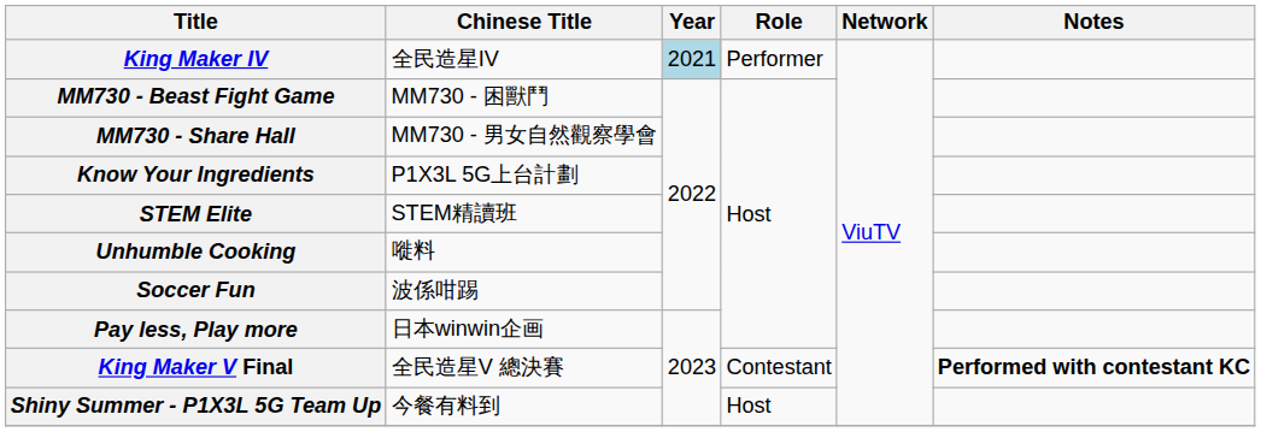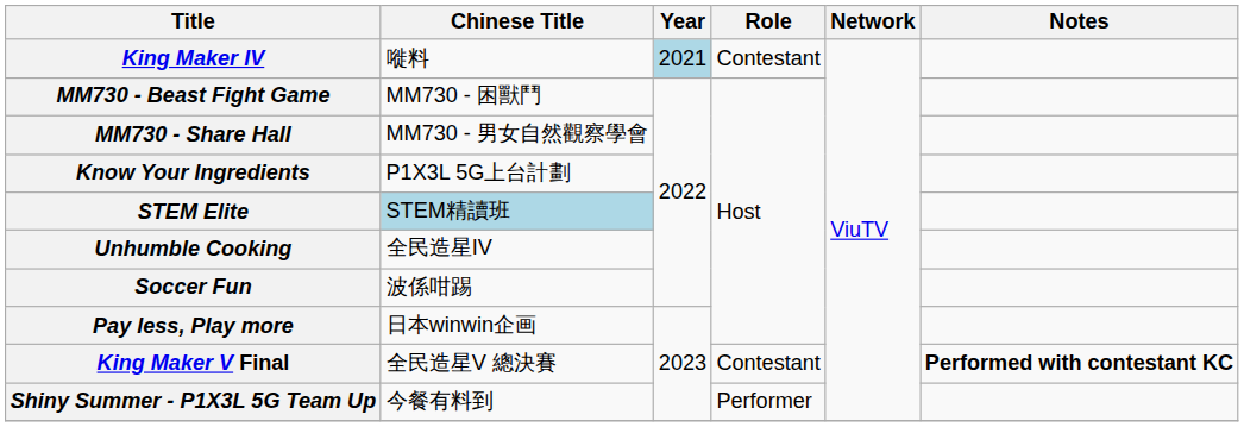King Maker IV | Chinese Title: 全民造星IV -> 嘥料
King Maker IV | Role: Performer -> Contestant
STEM Elite | Chinese Title: no background -> lightblue background
Unhumble Cooking | Chinese Title: 嘥料 -> 全民造星IV
Shiny Summer - P1X3L 5G Team Up | Role: Host -> Performer
